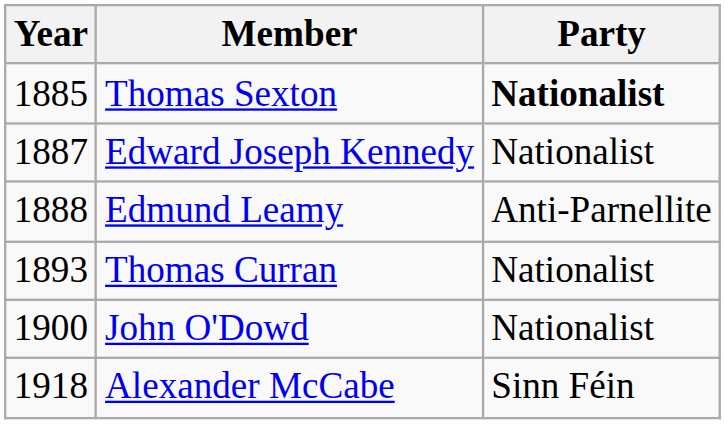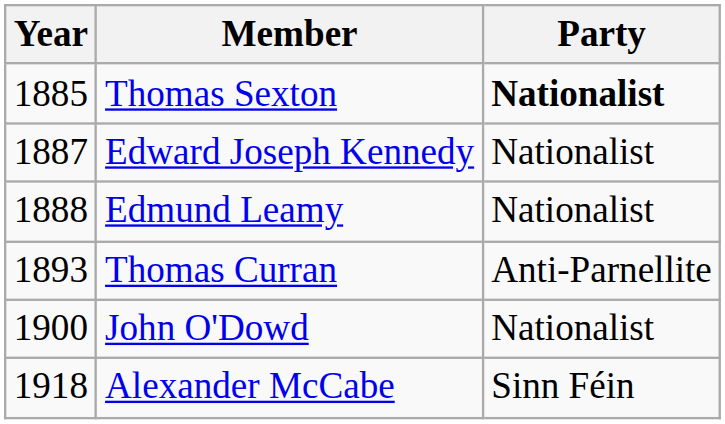Edmund Leamy | Party: Anti-Parnellite -> Nationalist
Thomas Curran | Party: Nationalist -> Anti-Parnellite
